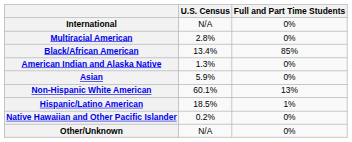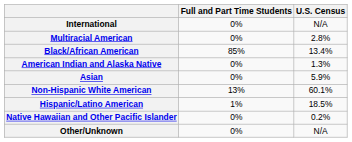columns swapped: Full and Part Time Students <-> U.S. Census
